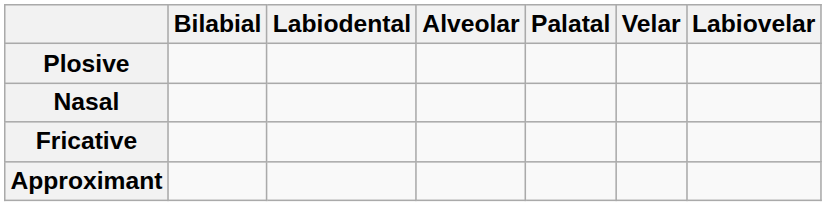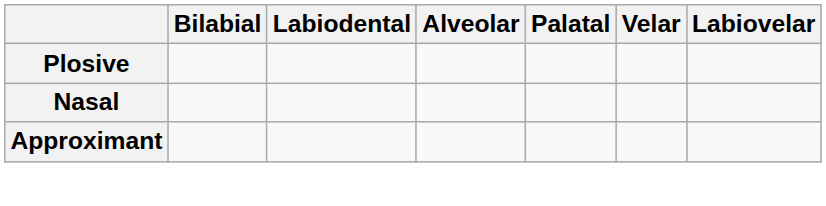- row: Fricative
